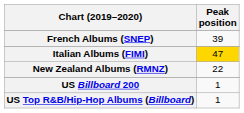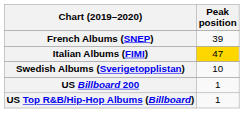- row: New Zealand Albums (RMNZ) | 22
+ row: Swedish Albums (Sverigetopplistan) | 10
